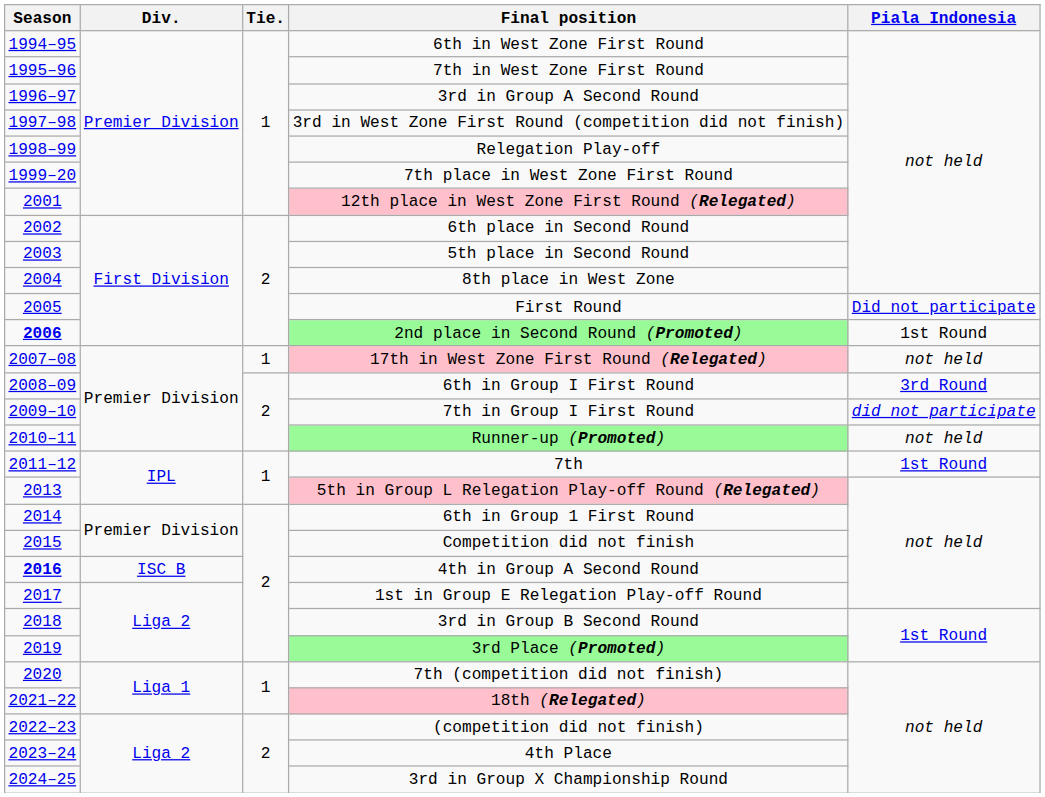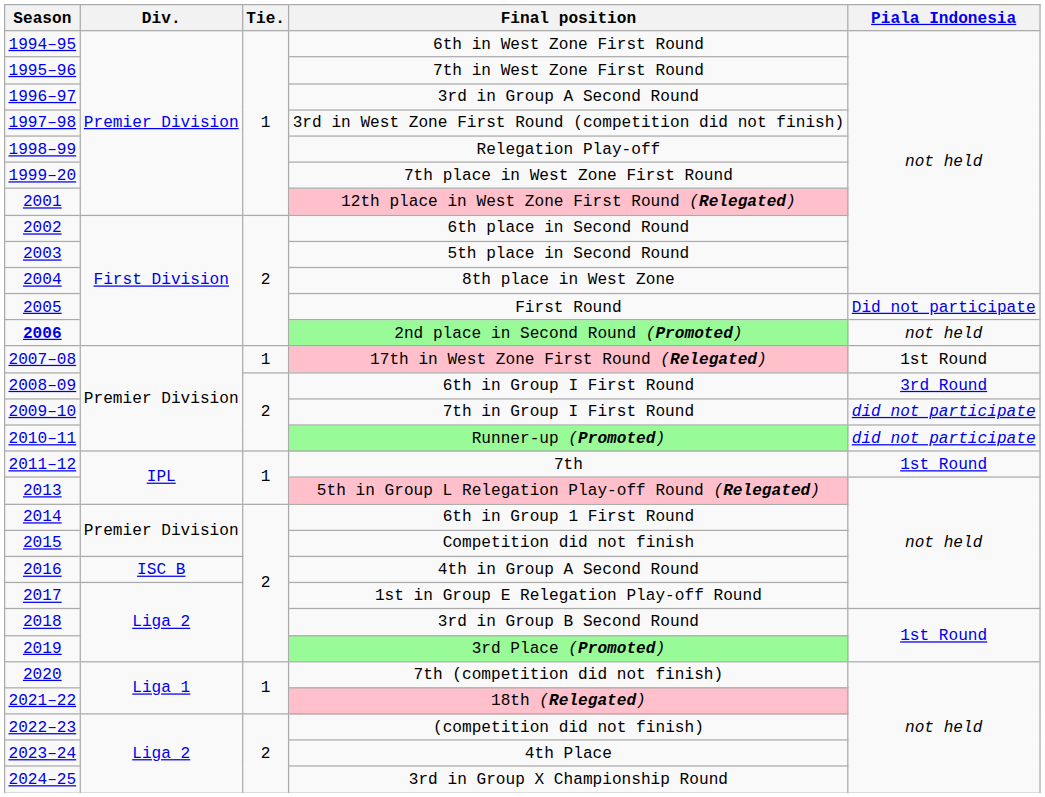2nd place in Second Round (Promoted) | Piala Indonesia: 1st Round -> not held
17th in West Zone First Round (Relegated) | Piala Indonesia: not held -> 1st Round
Runner-up (Promoted) | Piala Indonesia: not held -> did not participate
4th in Group A Second Round | Season: bold -> normal
